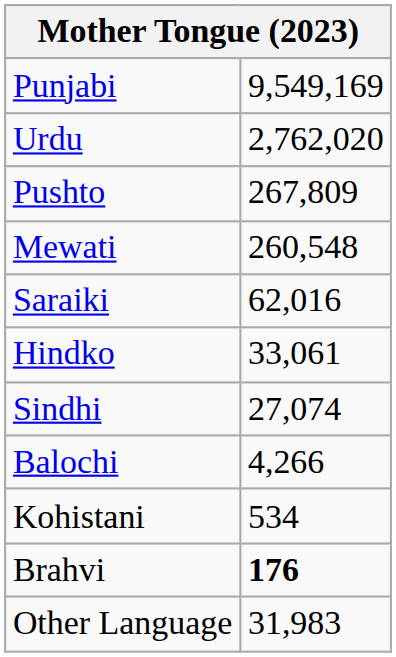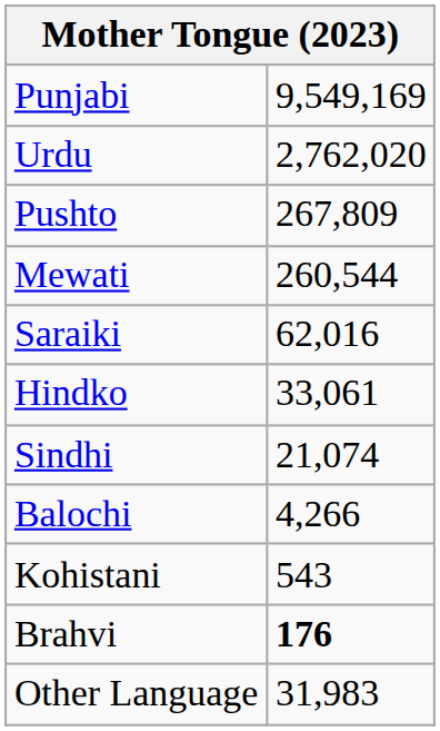Mewati | column 2: 260,548 -> 260,544
Sindhi | column 2: 27,074 -> 21,074
Kohistani | column 2: 534 -> 543
